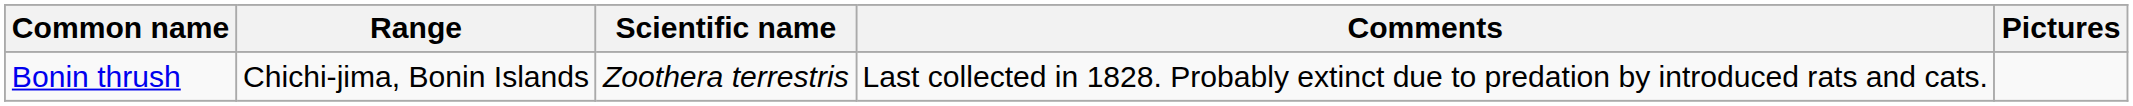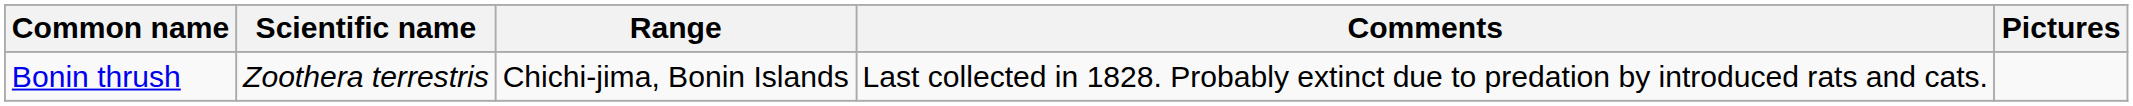columns swapped: Scientific name <-> Range
